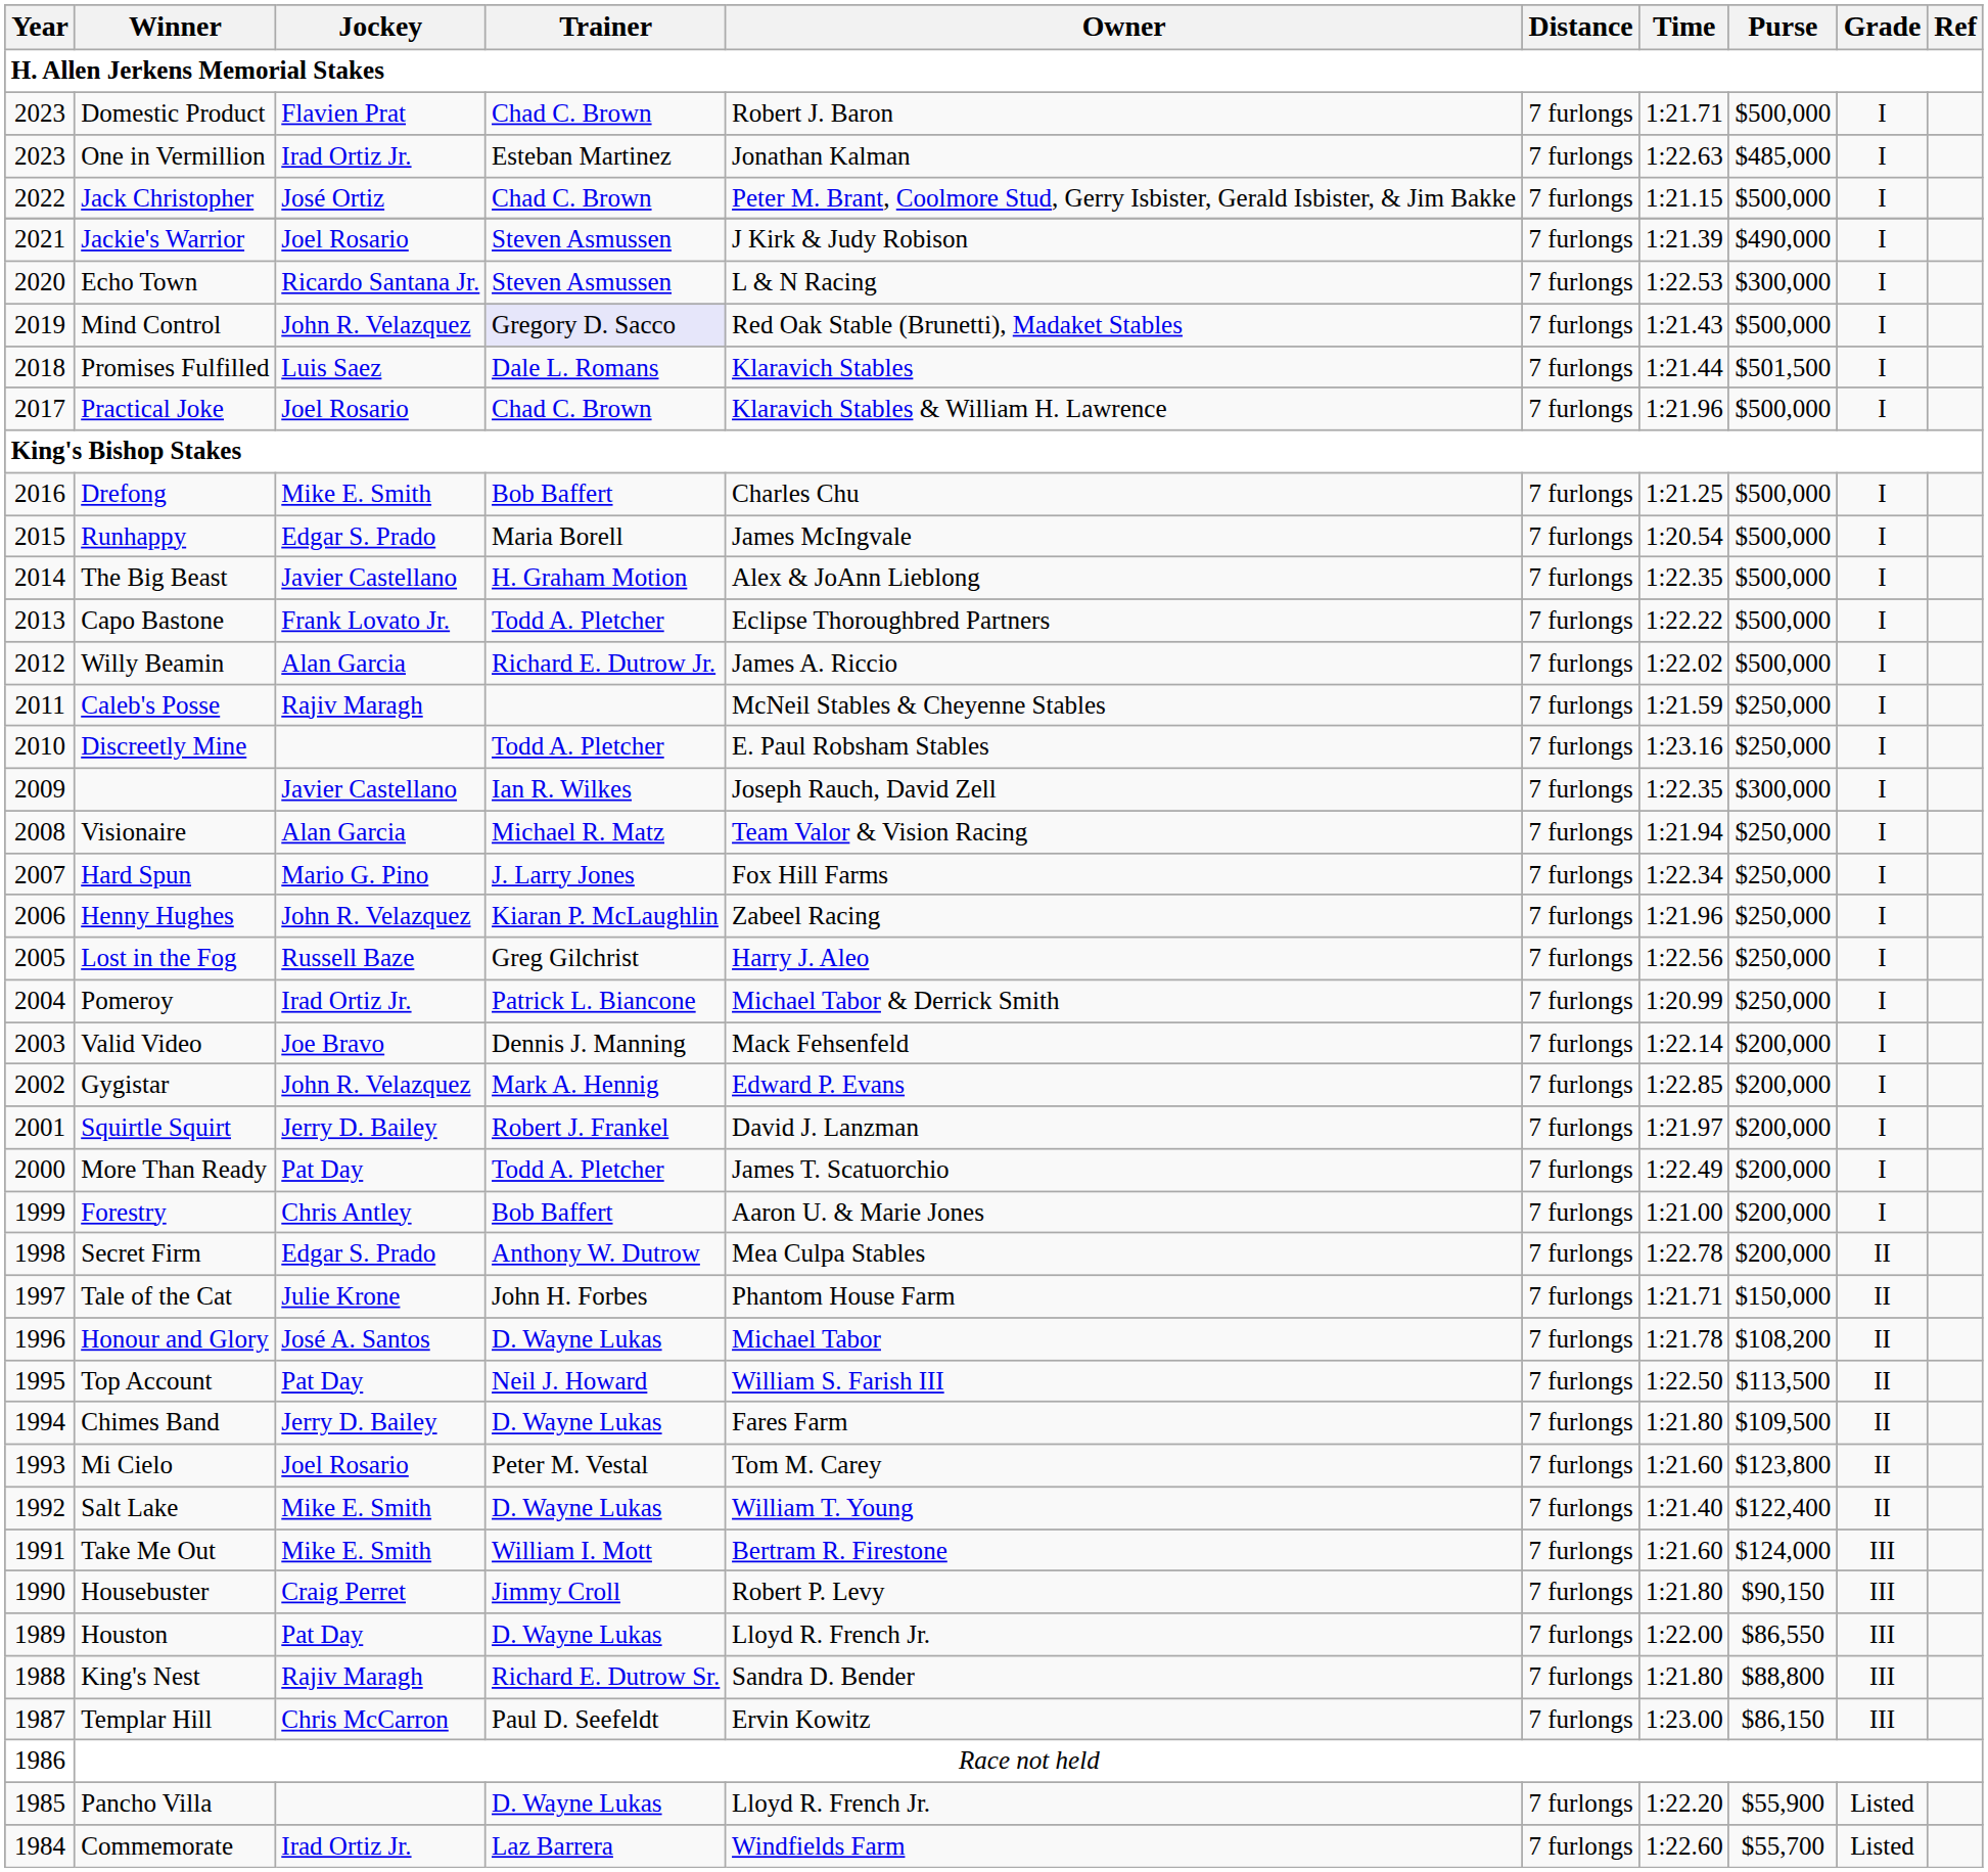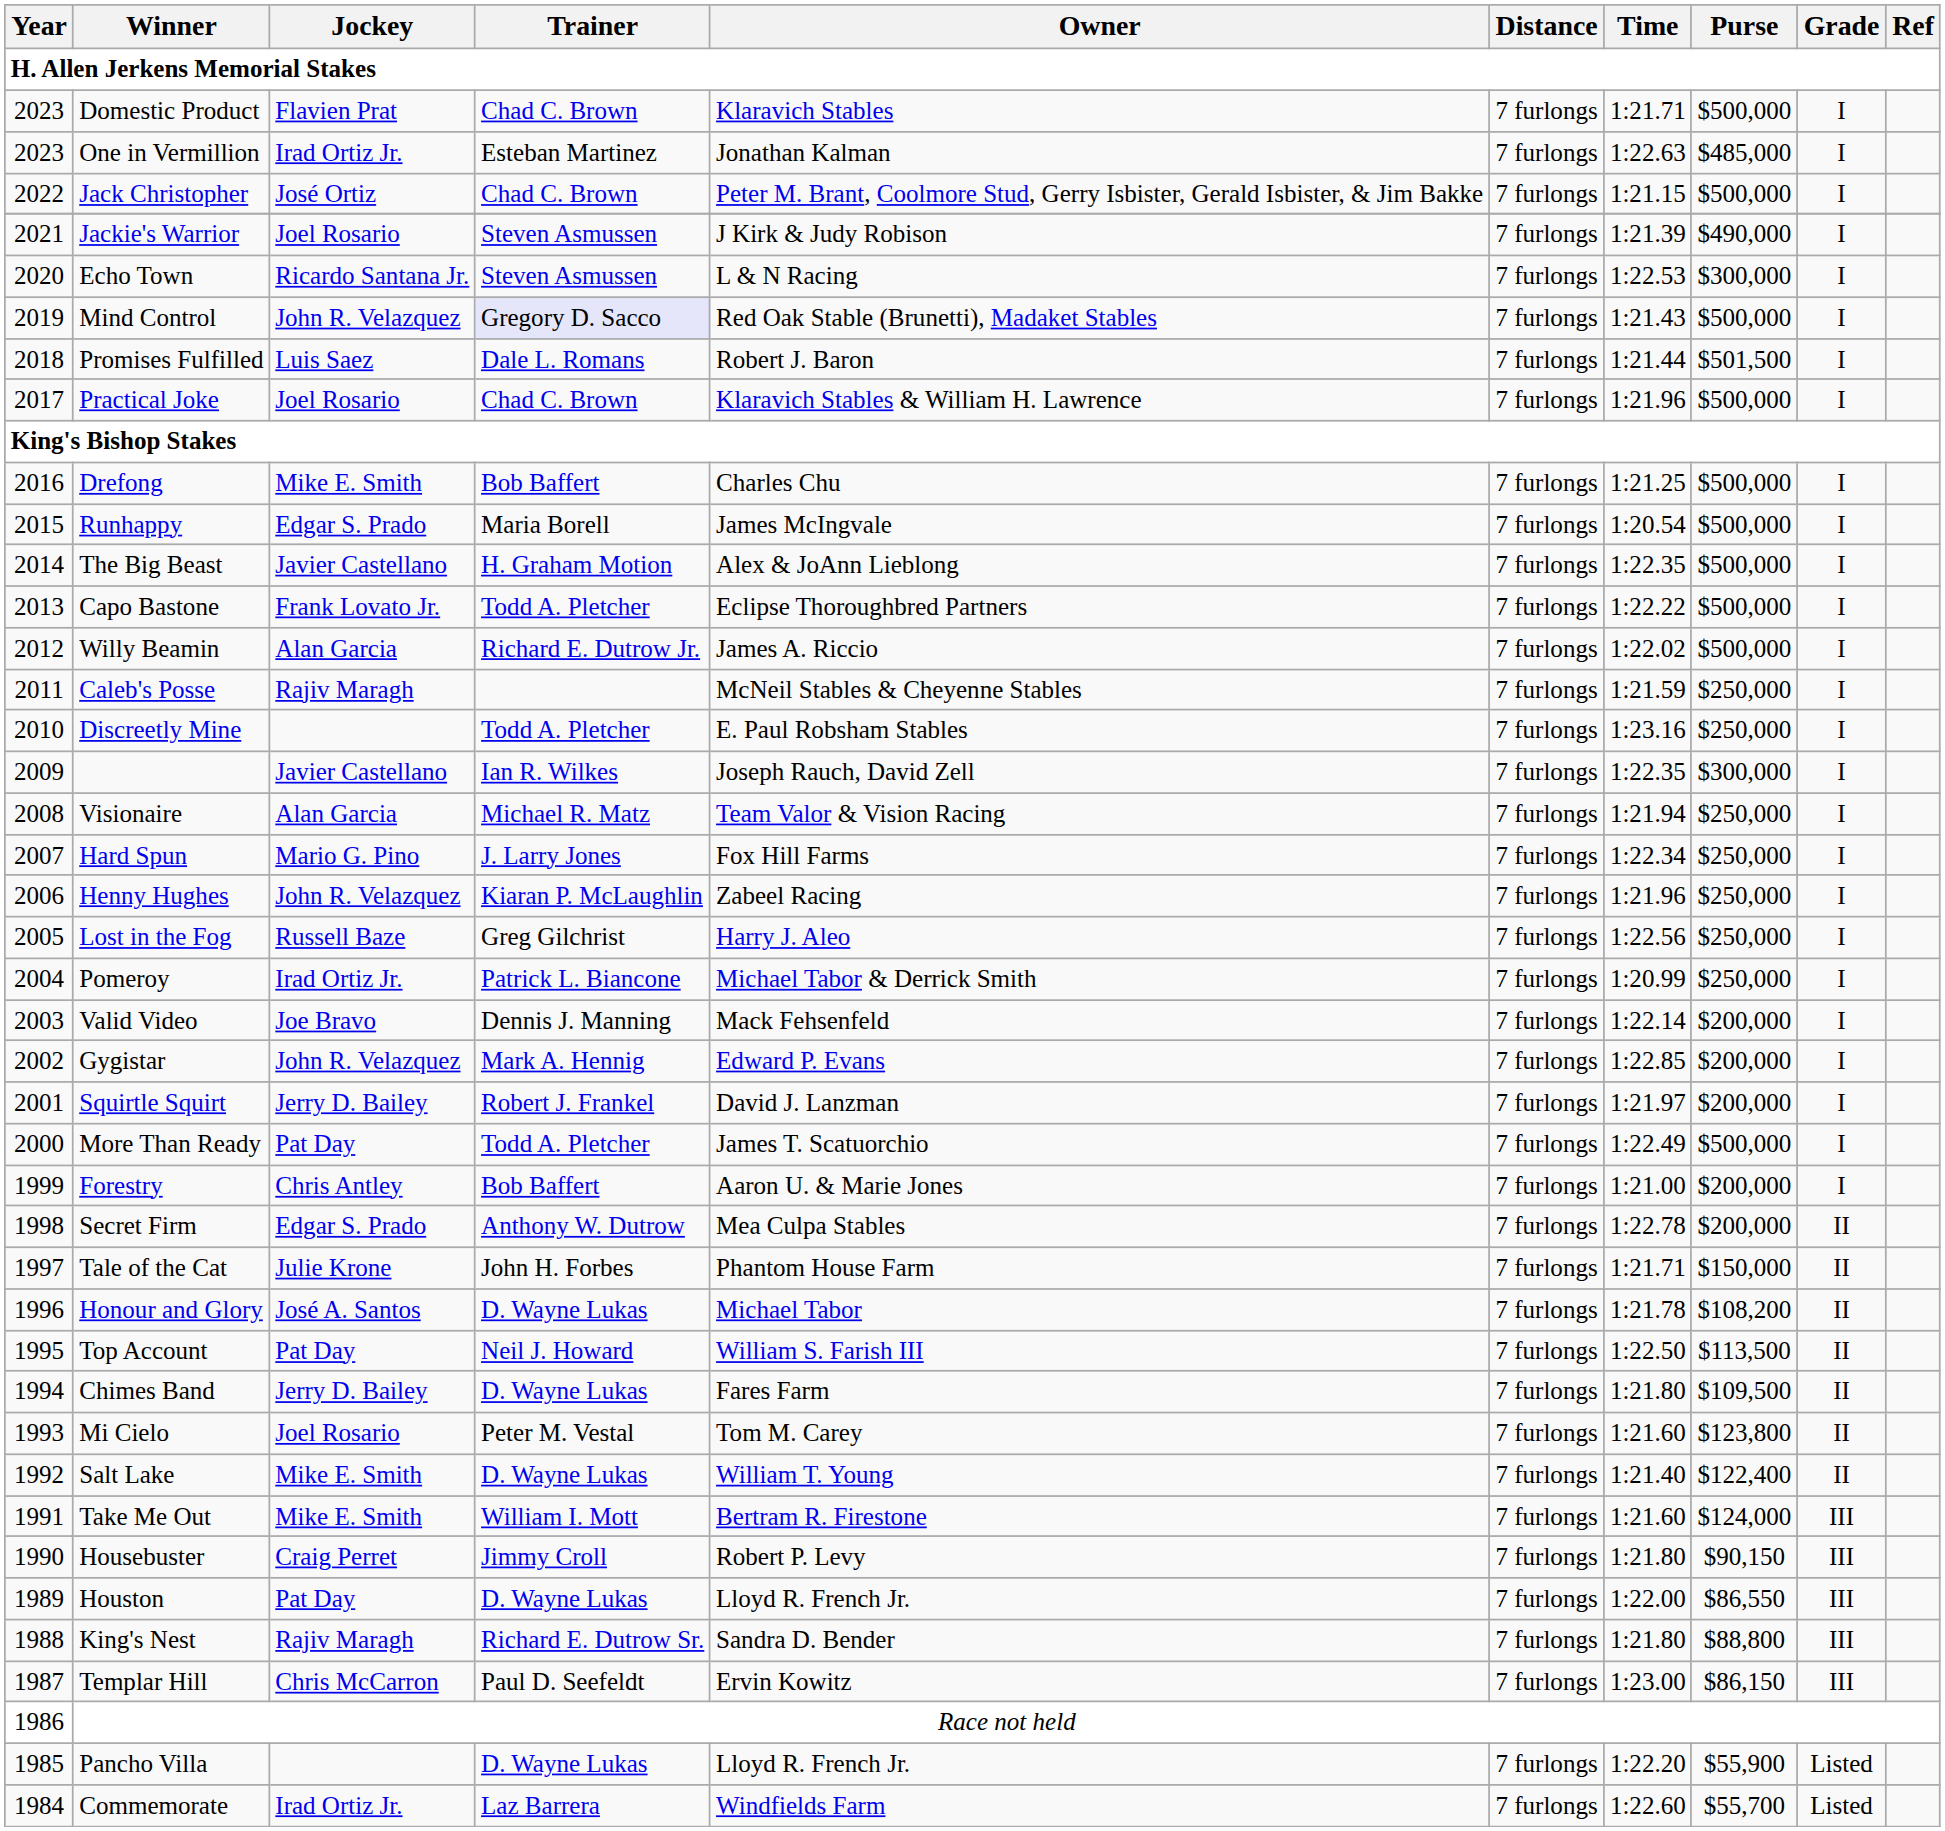Domestic Product | Owner: Robert J. Baron -> Klaravich Stables
Promises Fulfilled | Owner: Klaravich Stables -> Robert J. Baron
More Than Ready | Purse: $200,000 -> $500,000
